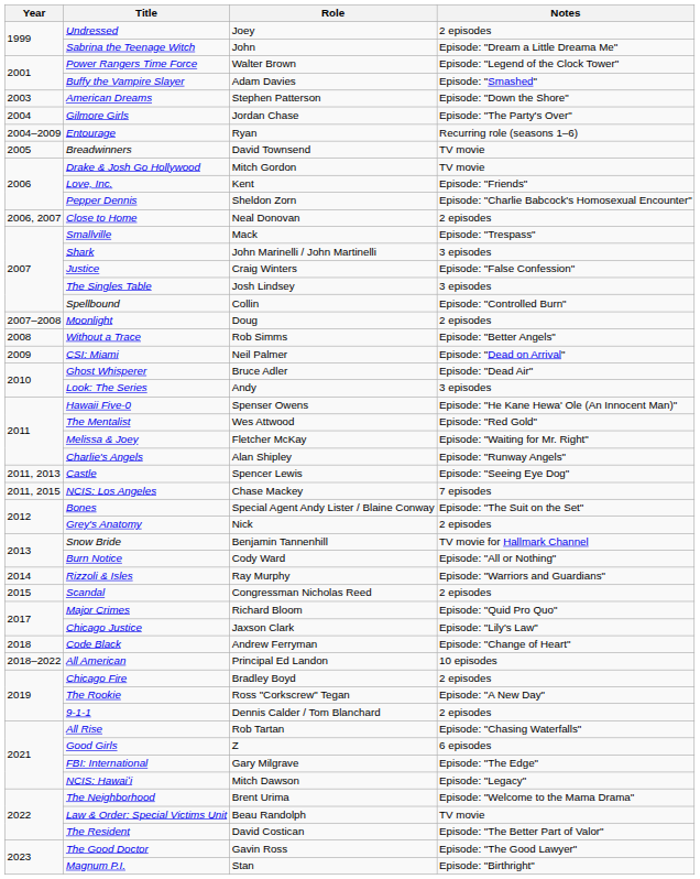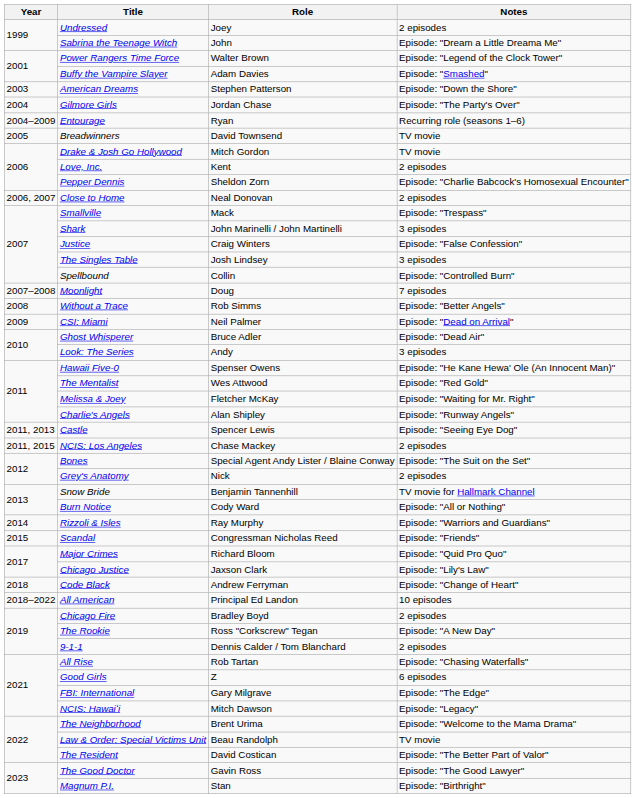Love, Inc. | Notes: Episode: "Friends" -> 2 episodes
Moonlight | Notes: 2 episodes -> 7 episodes
NCIS: Los Angeles | Notes: 7 episodes -> 2 episodes
Scandal | Notes: 2 episodes -> Episode: "Friends"
